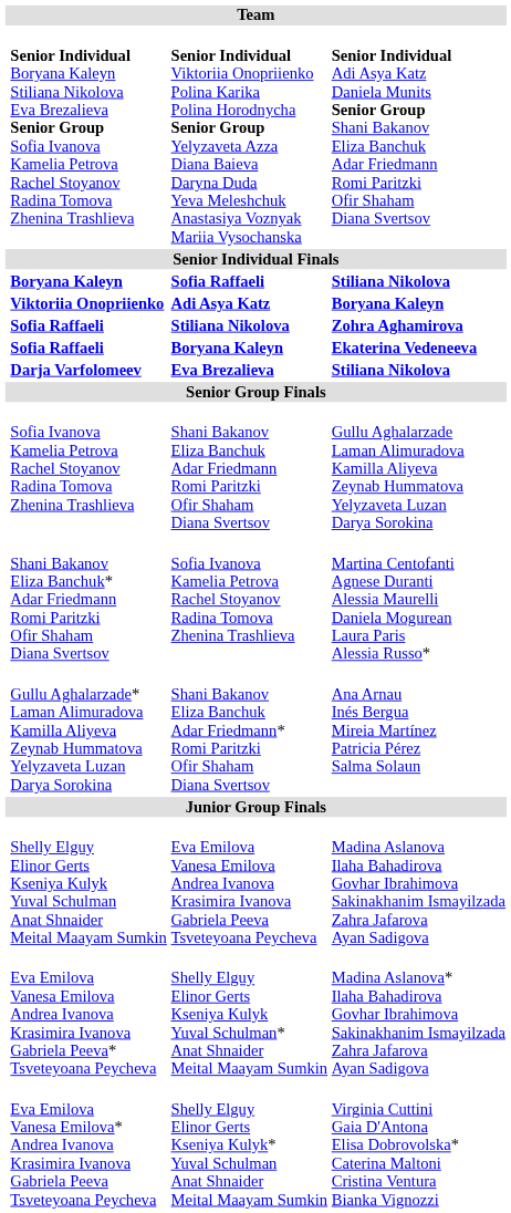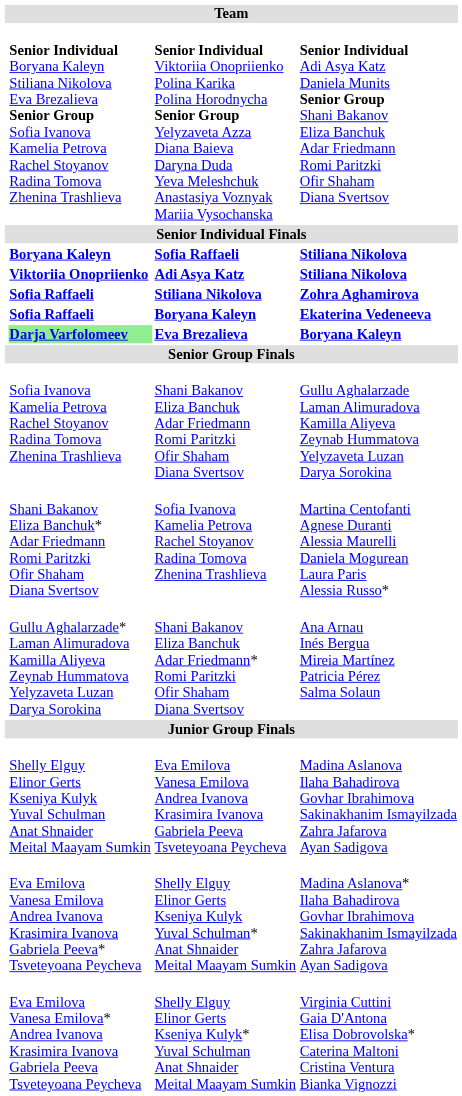Adi Asya Katz | column 4: Boryana Kaleyn -> Stiliana Nikolova
Eva Brezalieva | column 2: no background -> lightgreen background
Eva Brezalieva | column 4: Stiliana Nikolova -> Boryana Kaleyn
